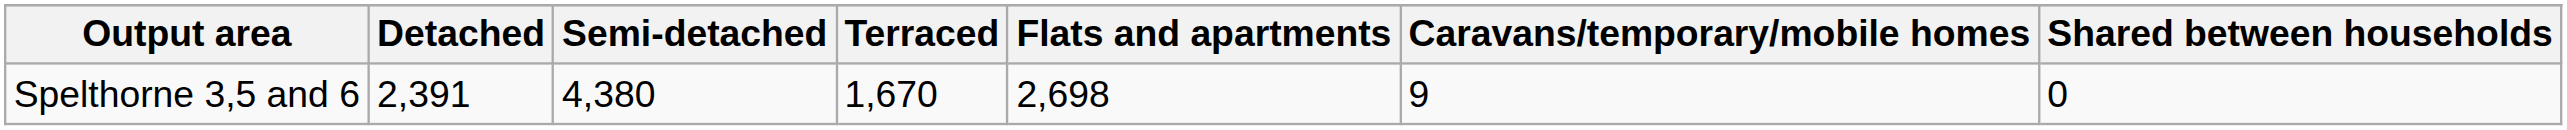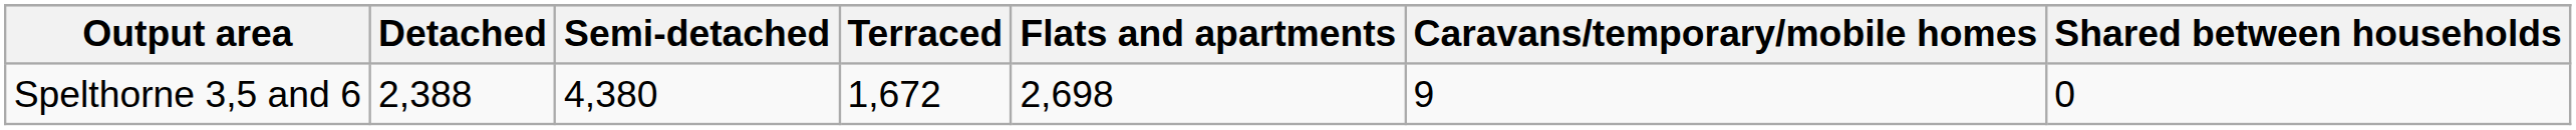Spelthorne 3,5 and 6 | Detached: 2,391 -> 2,388
Spelthorne 3,5 and 6 | Terraced: 1,670 -> 1,672
